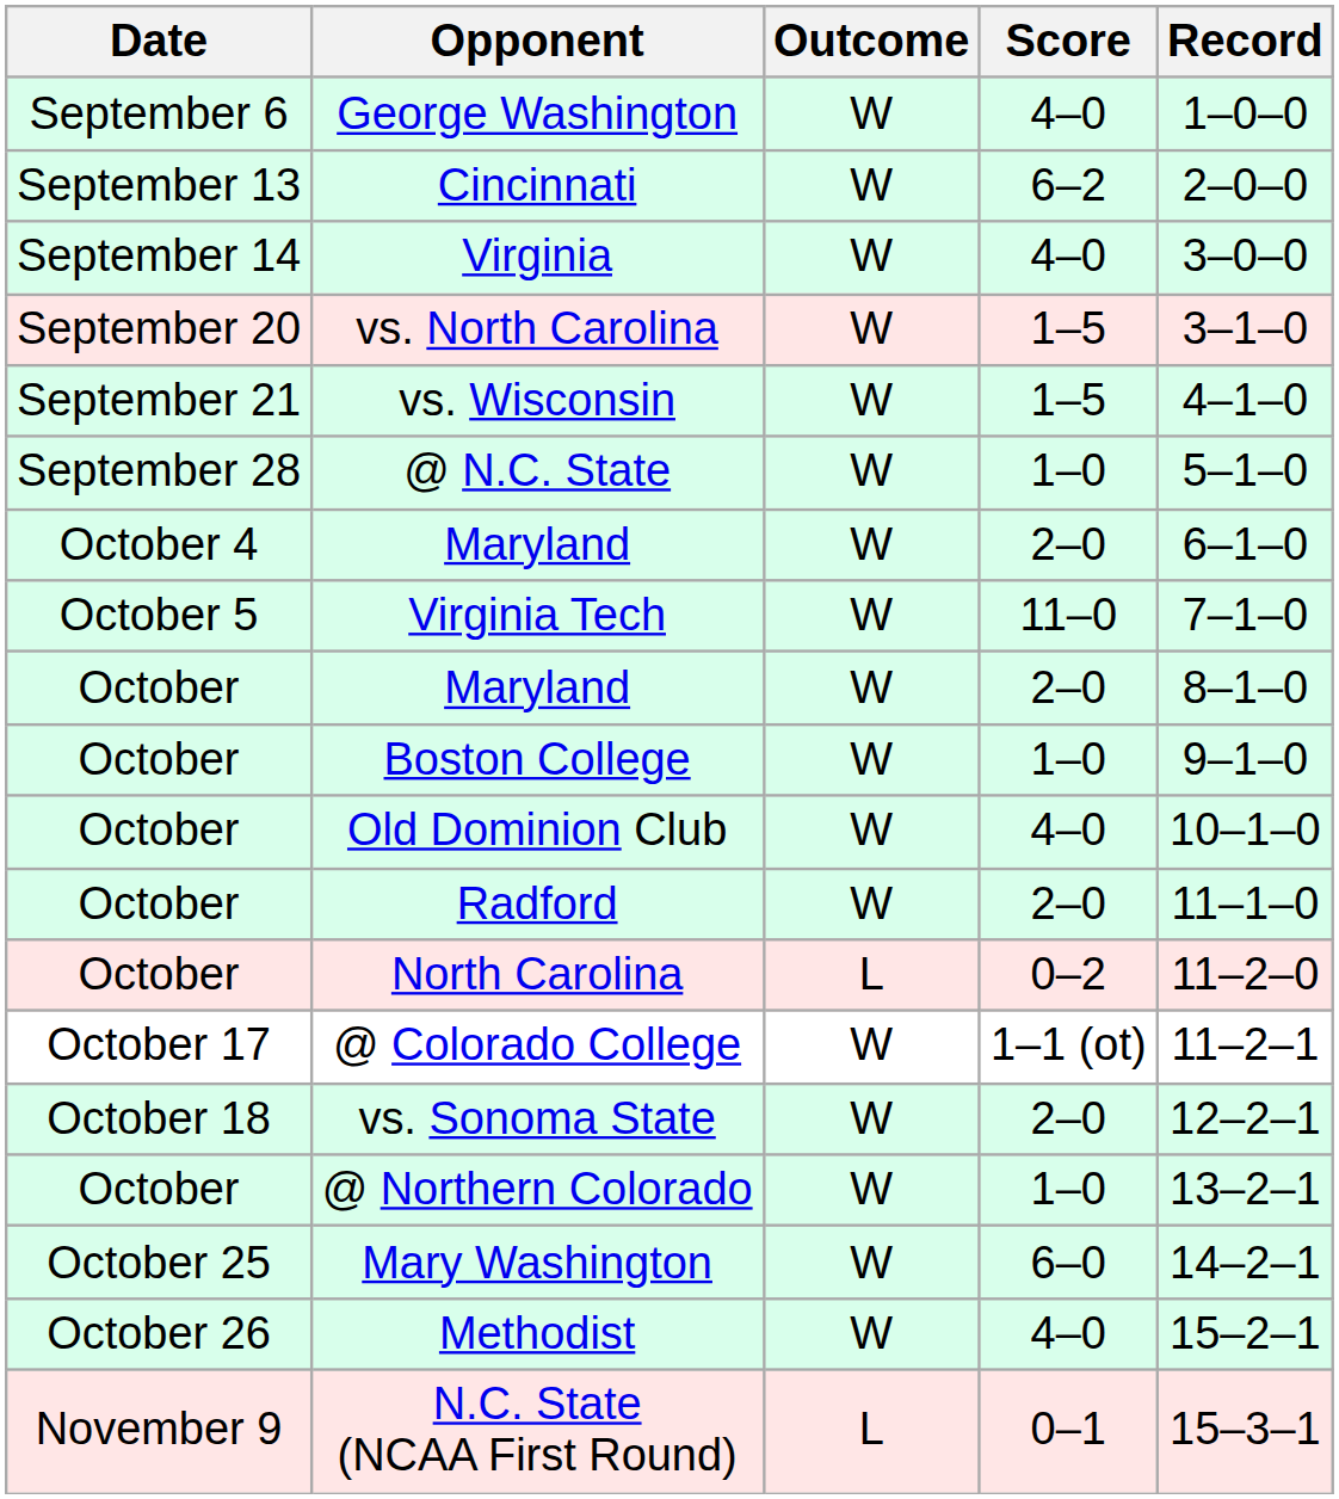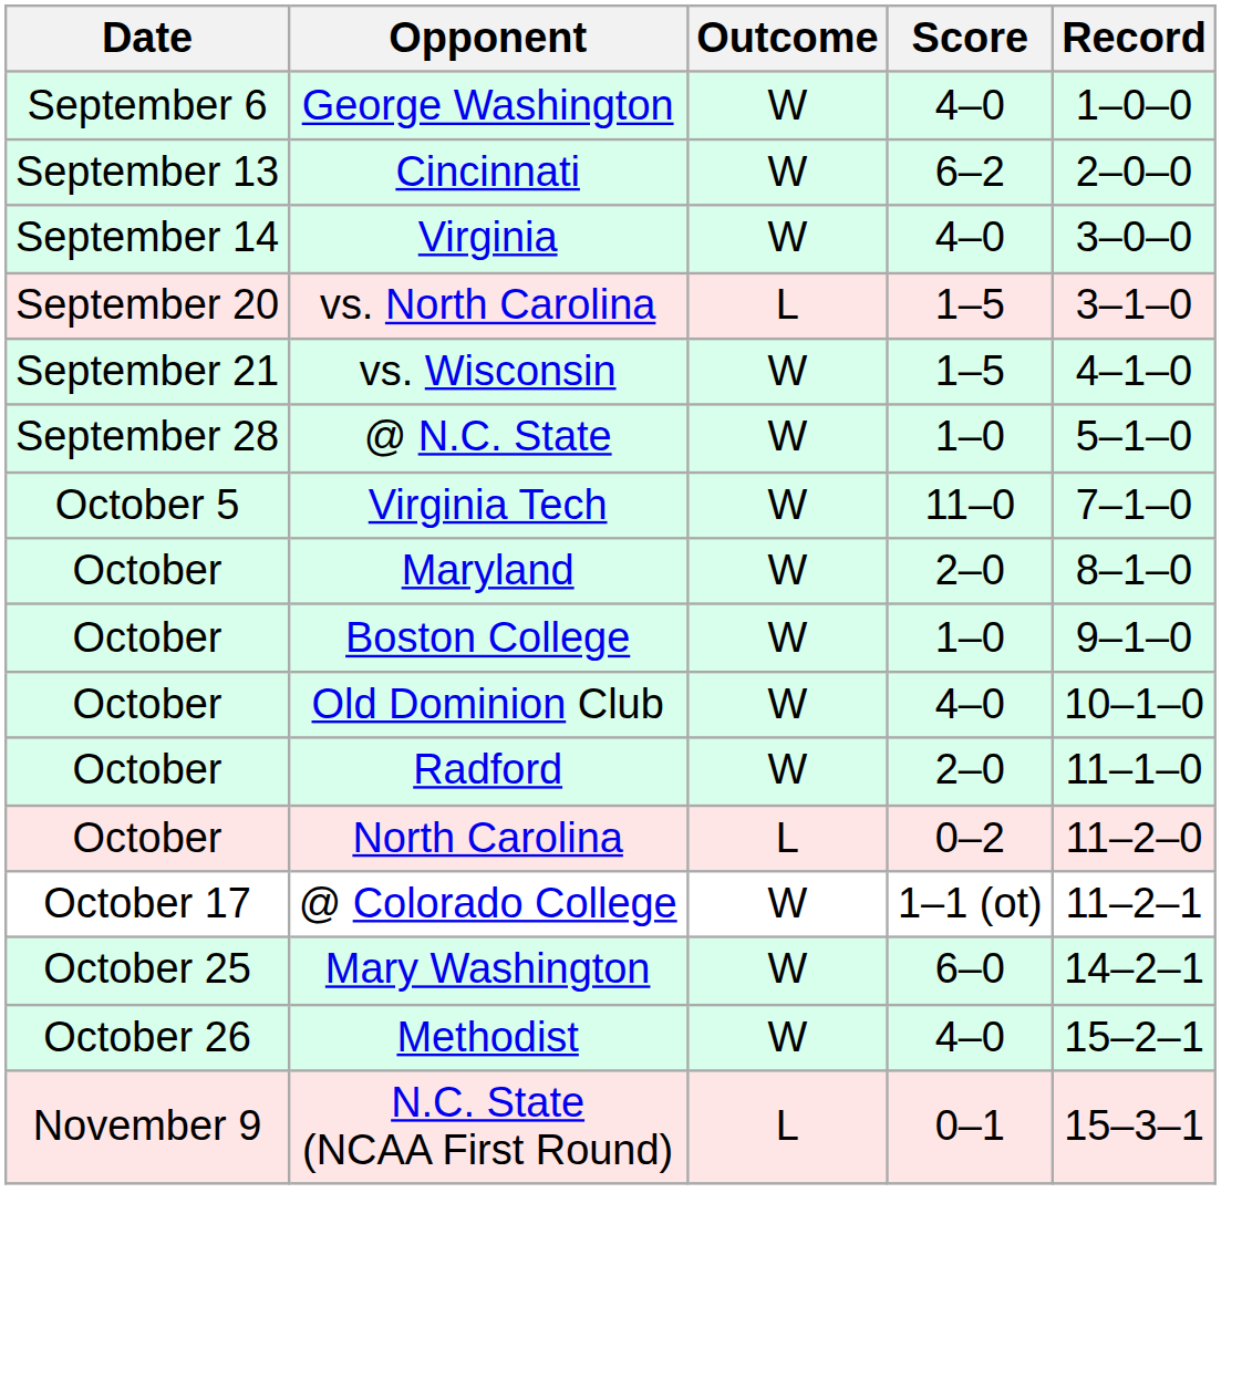vs. North Carolina | Outcome: W -> L
- row: October 4 | Maryland | W | 2–0 | 6–1–0
- row: October 18 | vs. Sonoma State | W | 2–0 | 12–2–1
- row: October | @ Northern Colorado | W | 1–0 | 13–2–1
